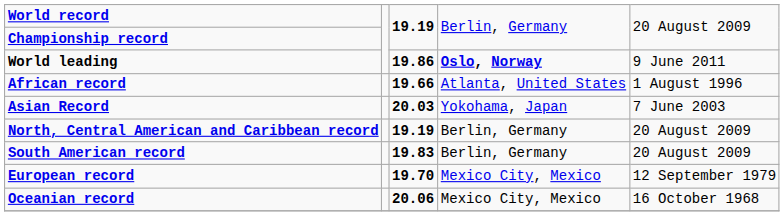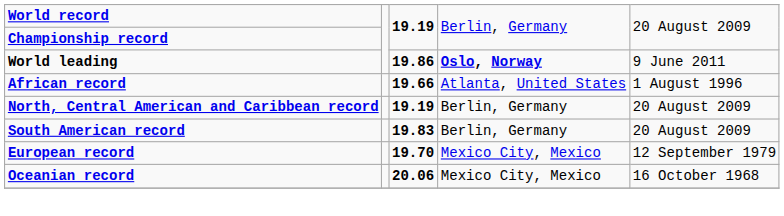- row: Asian Record | 20.03 | Yokohama, Japan | 7 June 2003
